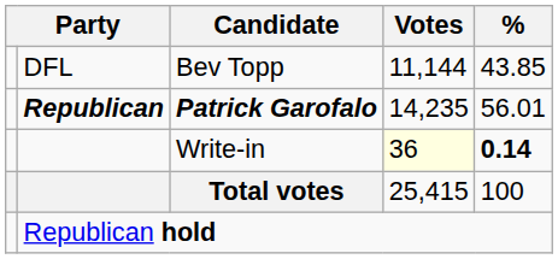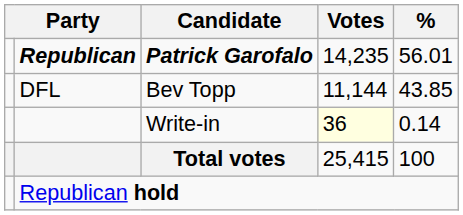rows swapped: Patrick Garofalo <-> Bev Topp
Write-in | %: bold -> normal
